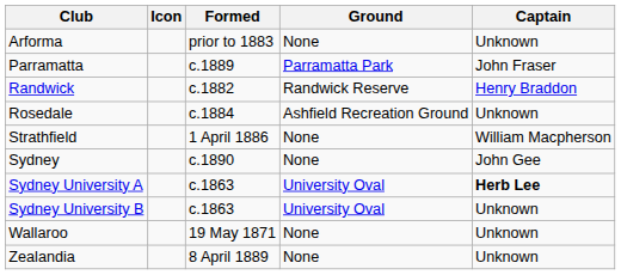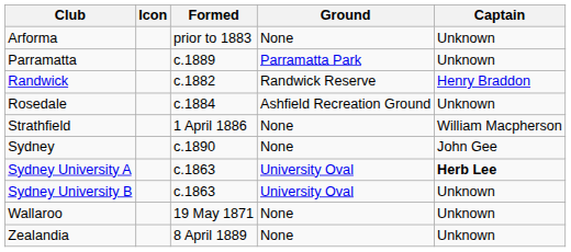Parramatta | Captain: John Fraser -> Unknown
